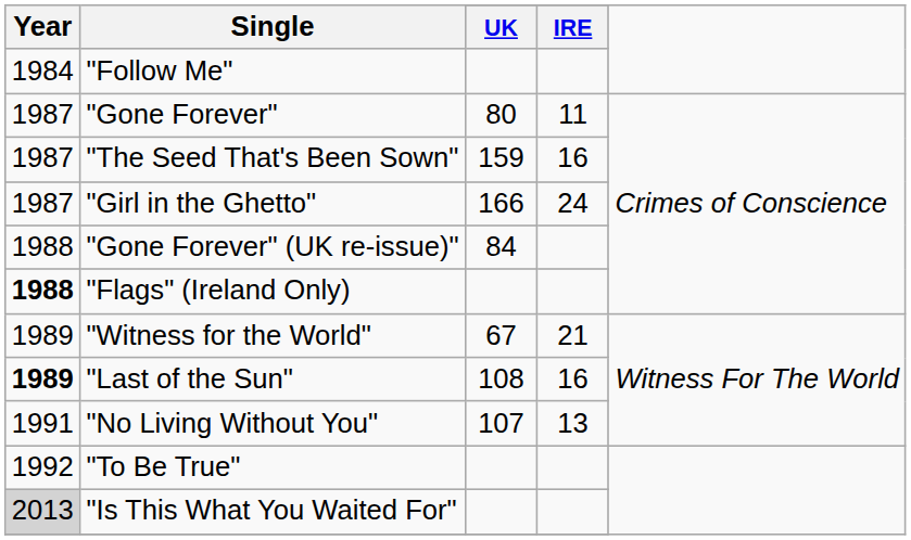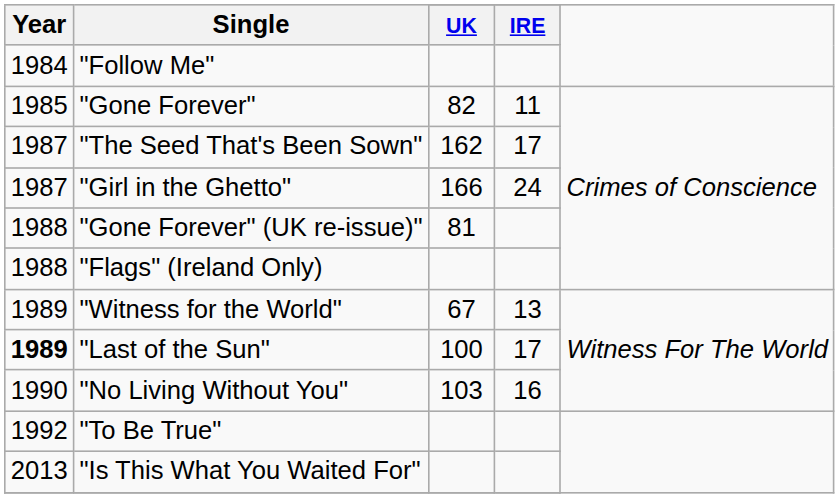"Gone Forever" | Year: 1987 -> 1985
"Gone Forever" | UK: 80 -> 82
"The Seed That's Been Sown" | UK: 159 -> 162
"The Seed That's Been Sown" | IRE: 16 -> 17
"Gone Forever" (UK re-issue)" | UK: 84 -> 81
"Flags" (Ireland Only) | Year: bold -> normal
"Witness for the World" | IRE: 21 -> 13
"Last of the Sun" | UK: 108 -> 100
"Last of the Sun" | IRE: 16 -> 17
"No Living Without You" | Year: 1991 -> 1990
"No Living Without You" | UK: 107 -> 103
"No Living Without You" | IRE: 13 -> 16
"Is This What You Waited For" | Year: lightgrey background -> no background
